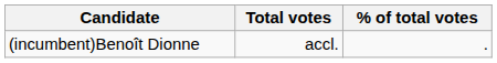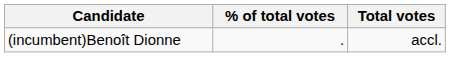columns swapped: Total votes <-> % of total votes
